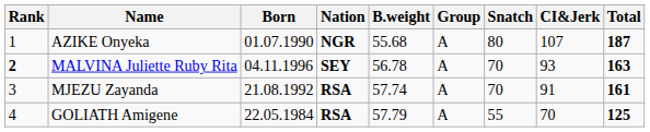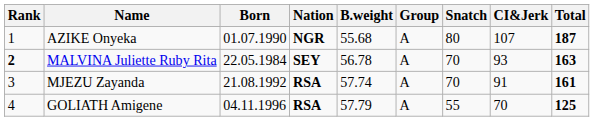MALVINA Juliette Ruby Rita | Born: 04.11.1996 -> 22.05.1984
GOLIATH Amigene | Born: 22.05.1984 -> 04.11.1996
